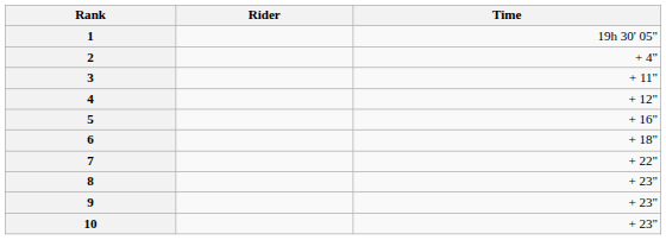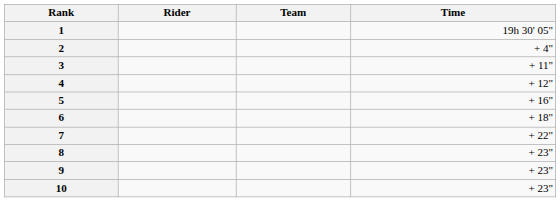+ column: Team
